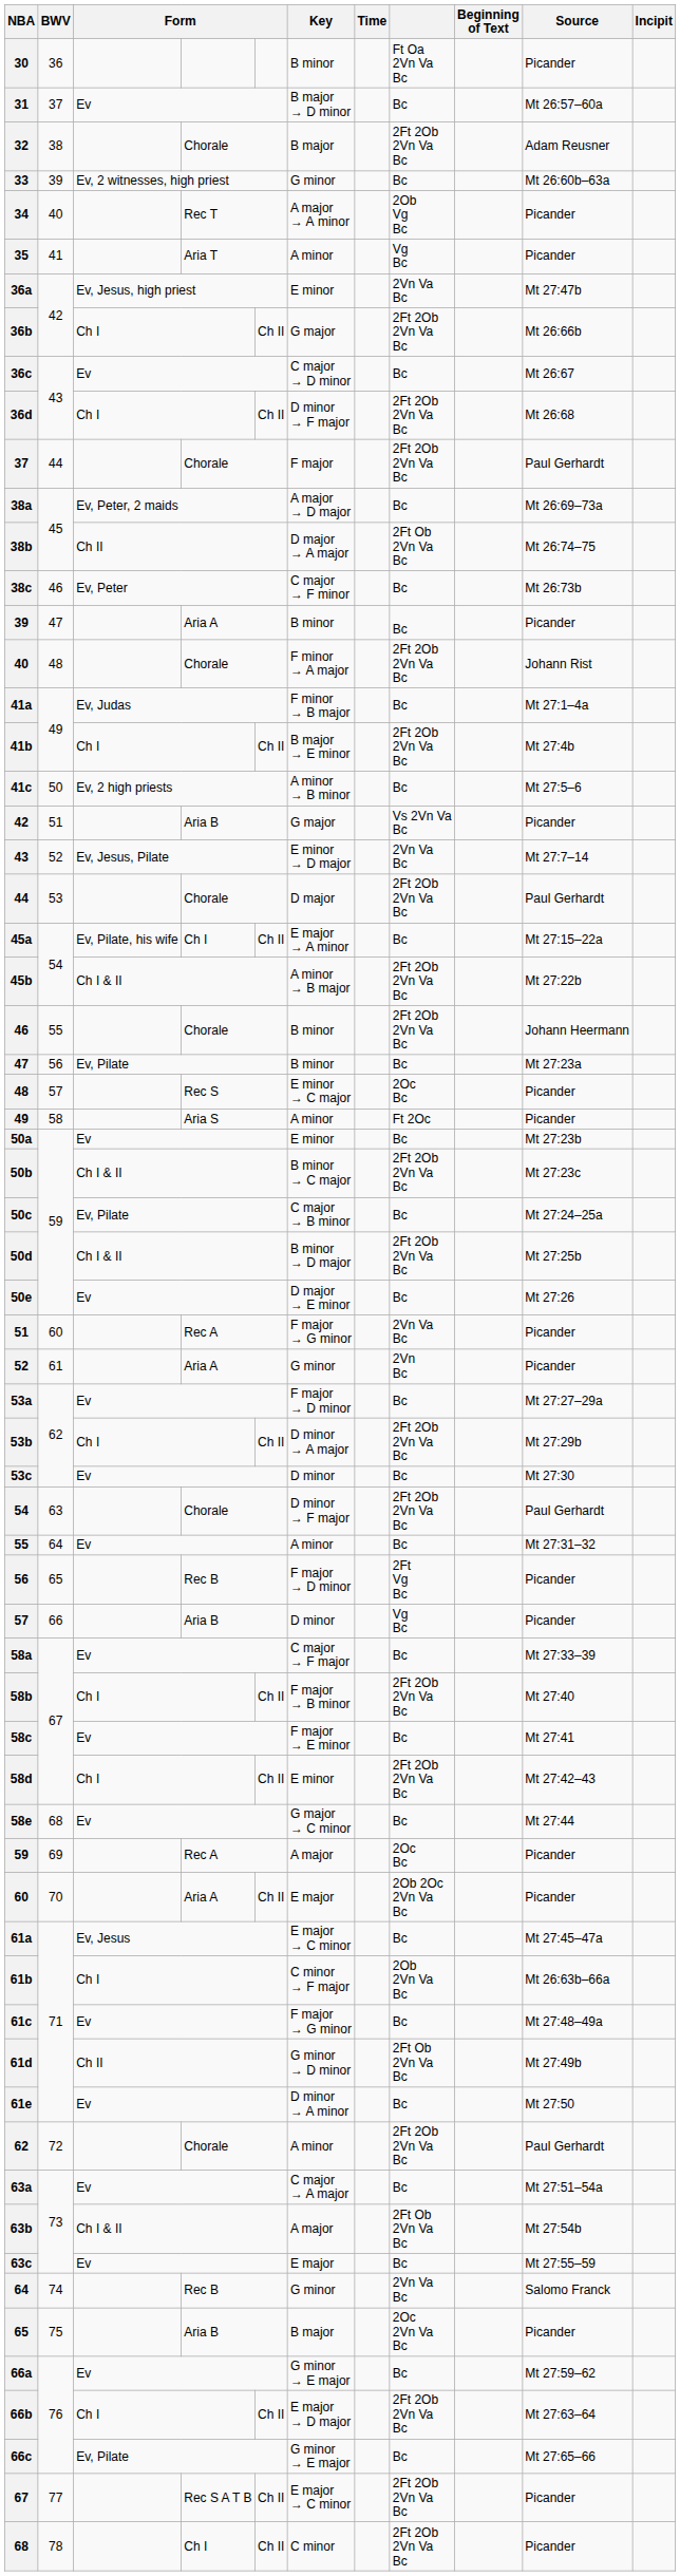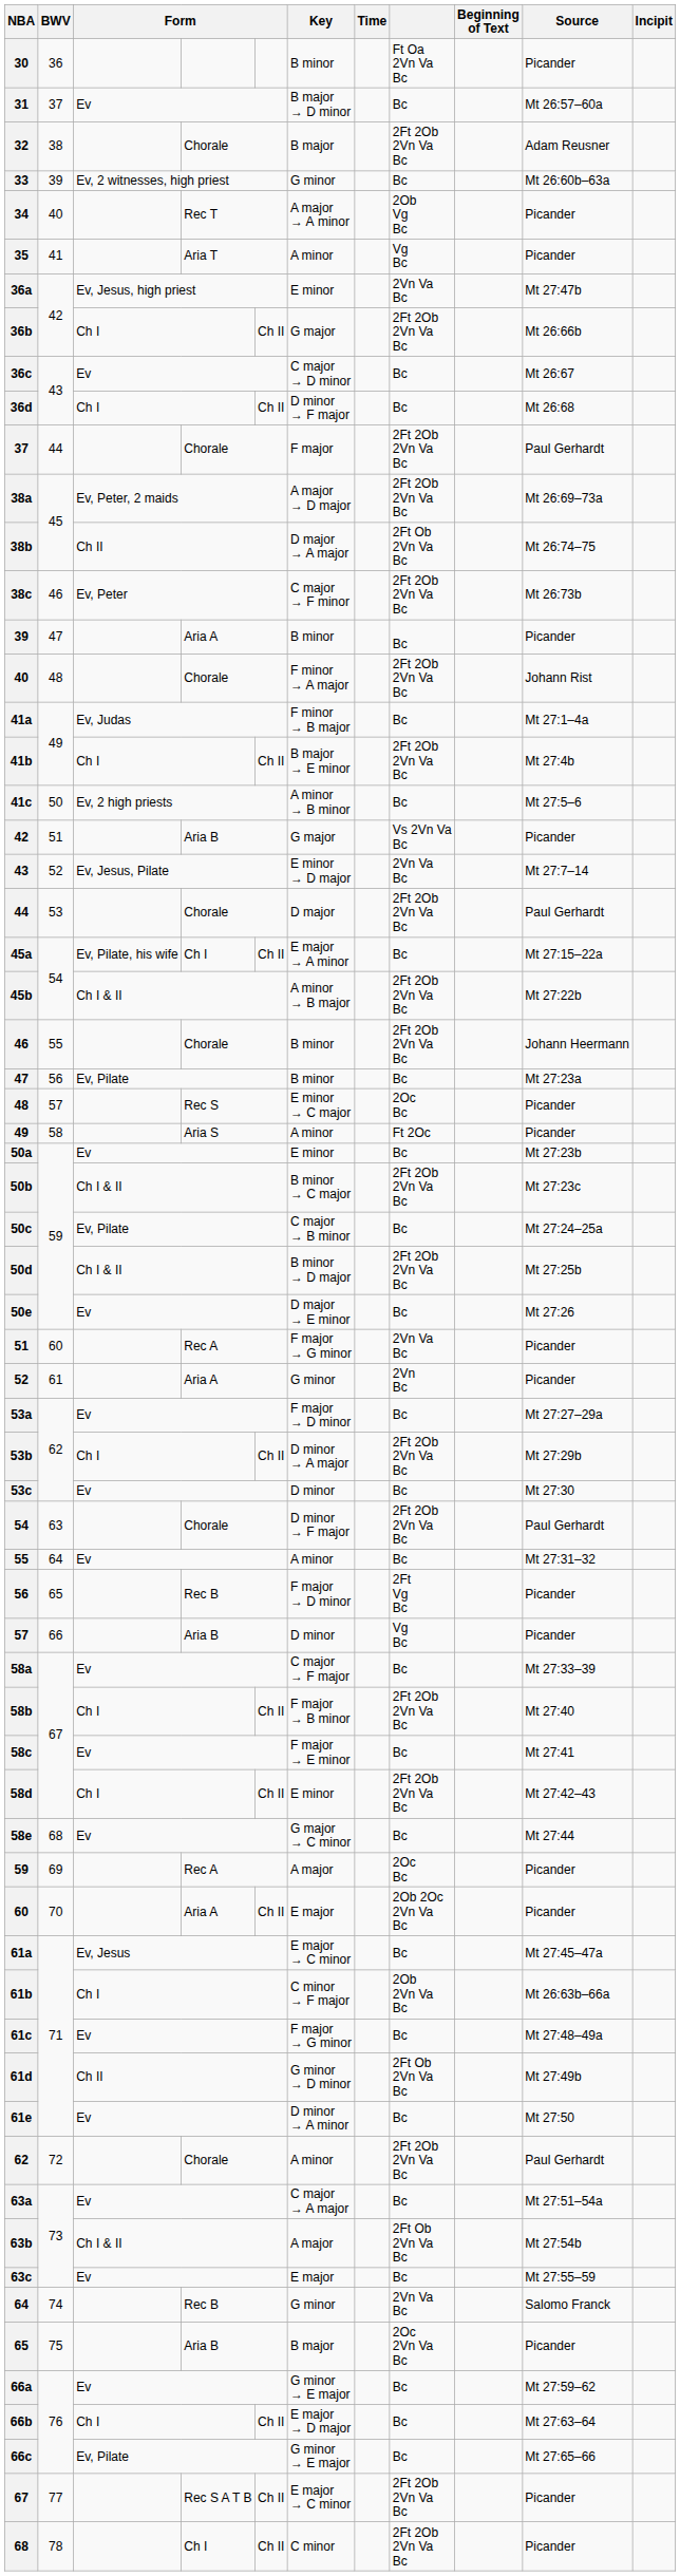36d | column 8: 2Ft 2Ob 2Vn Va Bc -> Bc
38a | column 8: Bc -> 2Ft 2Ob 2Vn Va Bc
38c | column 8: Bc -> 2Ft 2Ob 2Vn Va Bc
66b | column 8: 2Ft 2Ob 2Vn Va Bc -> Bc
